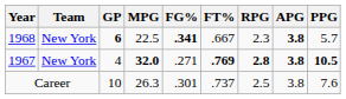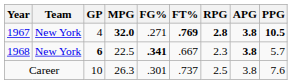rows swapped: 1967 <-> 1968
